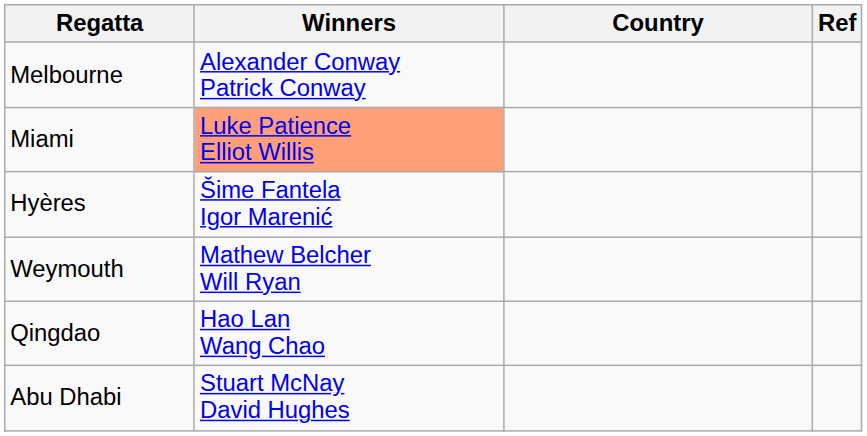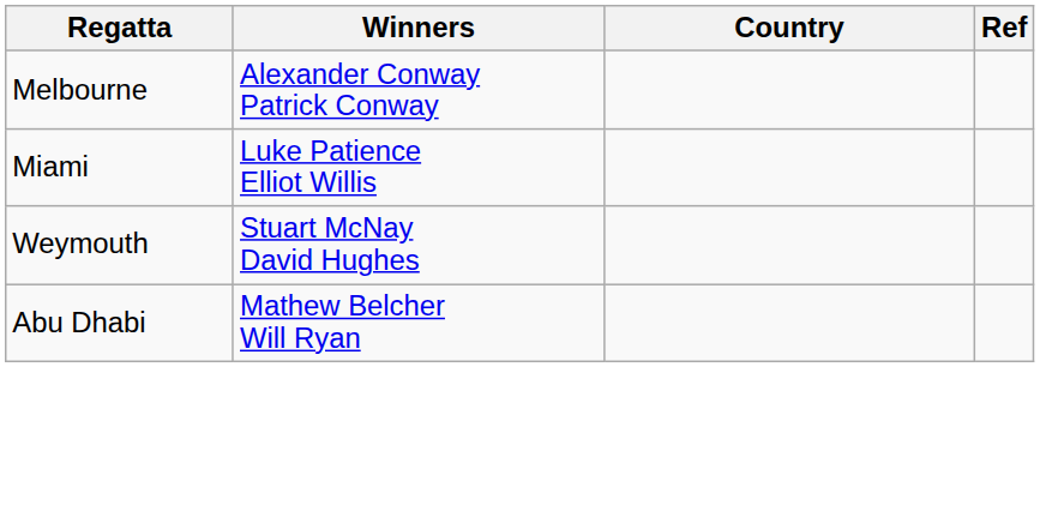Miami | Winners: lightsalmon background -> no background
- row: Hyères | Šime Fantela Igor Marenić
Weymouth | Winners: Mathew Belcher Will Ryan -> Stuart McNay David Hughes
- row: Qingdao | Hao Lan Wang Chao
Abu Dhabi | Winners: Stuart McNay David Hughes -> Mathew Belcher Will Ryan
